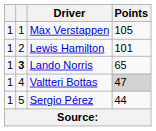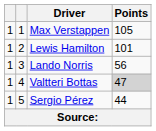Lando Norris | column 2: bold -> normal
Lando Norris | Points: 65 -> 56
